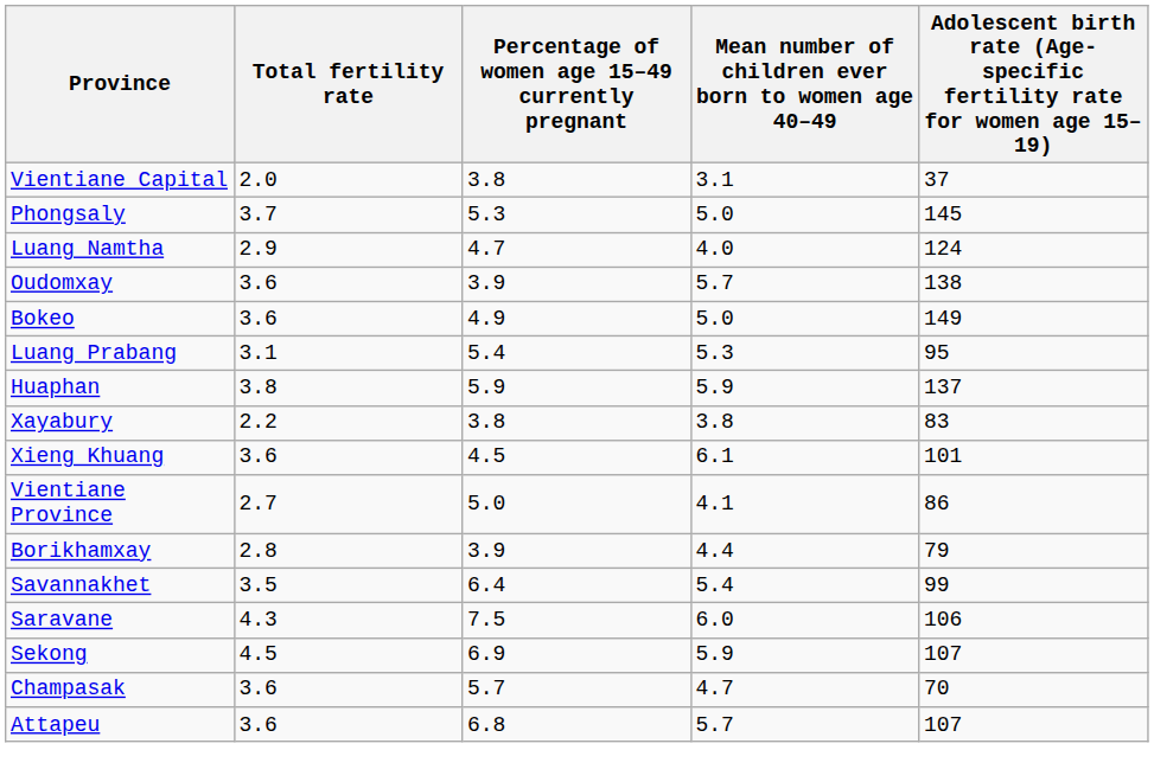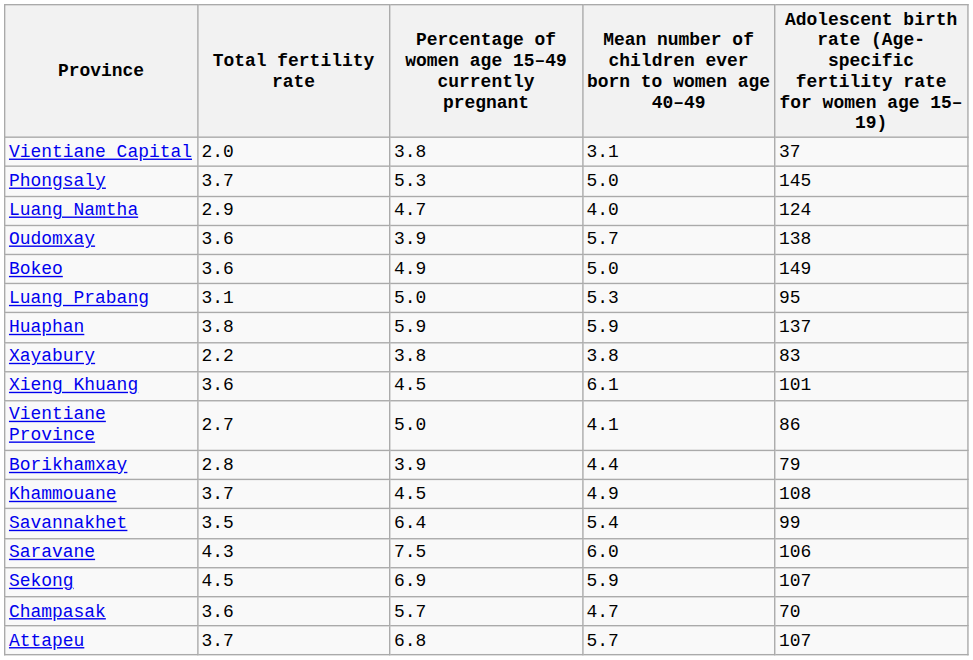Luang Prabang | Percentage of women age 15–49 currently pregnant: 5.4 -> 5.0
+ row: Khammouane | 3.7 | 4.5 | 4.9 | 108
Attapeu | Total fertility rate: 3.6 -> 3.7
